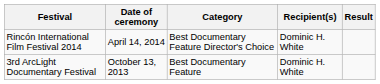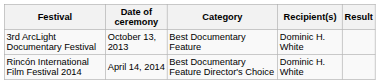rows swapped: 3rd ArcLight Documentary Festival <-> Rincón International Film Festival 2014
